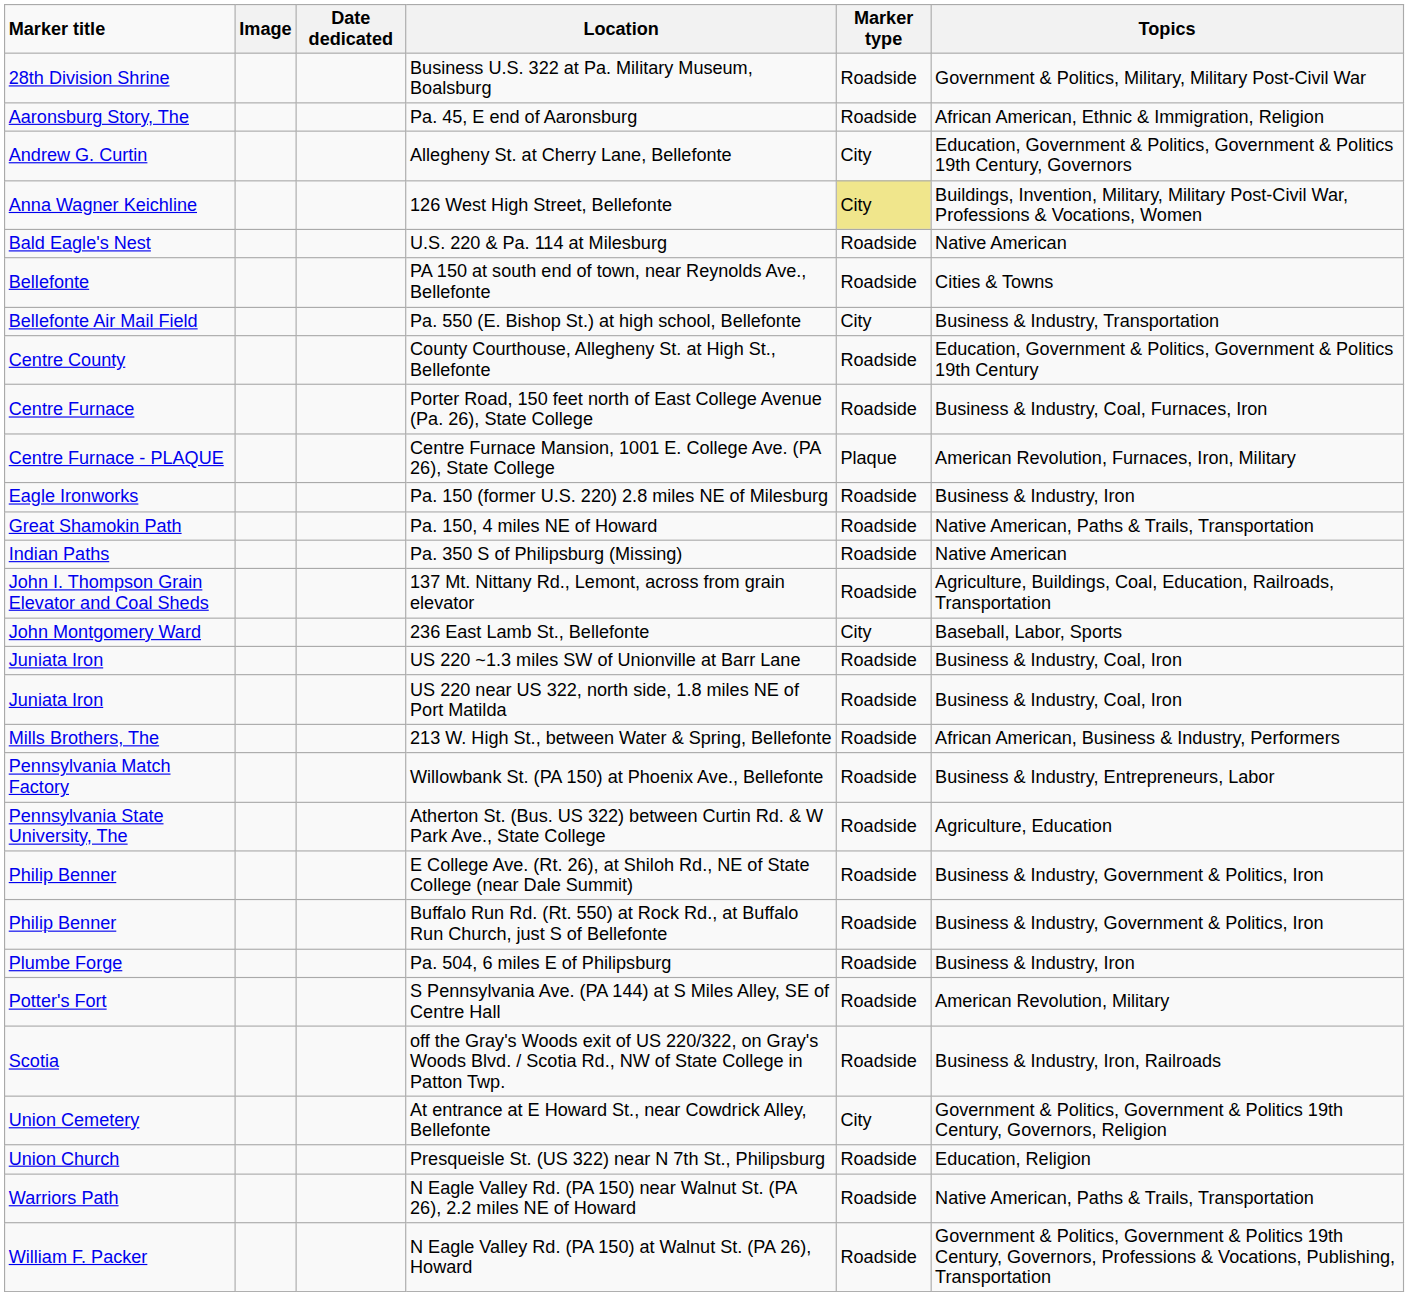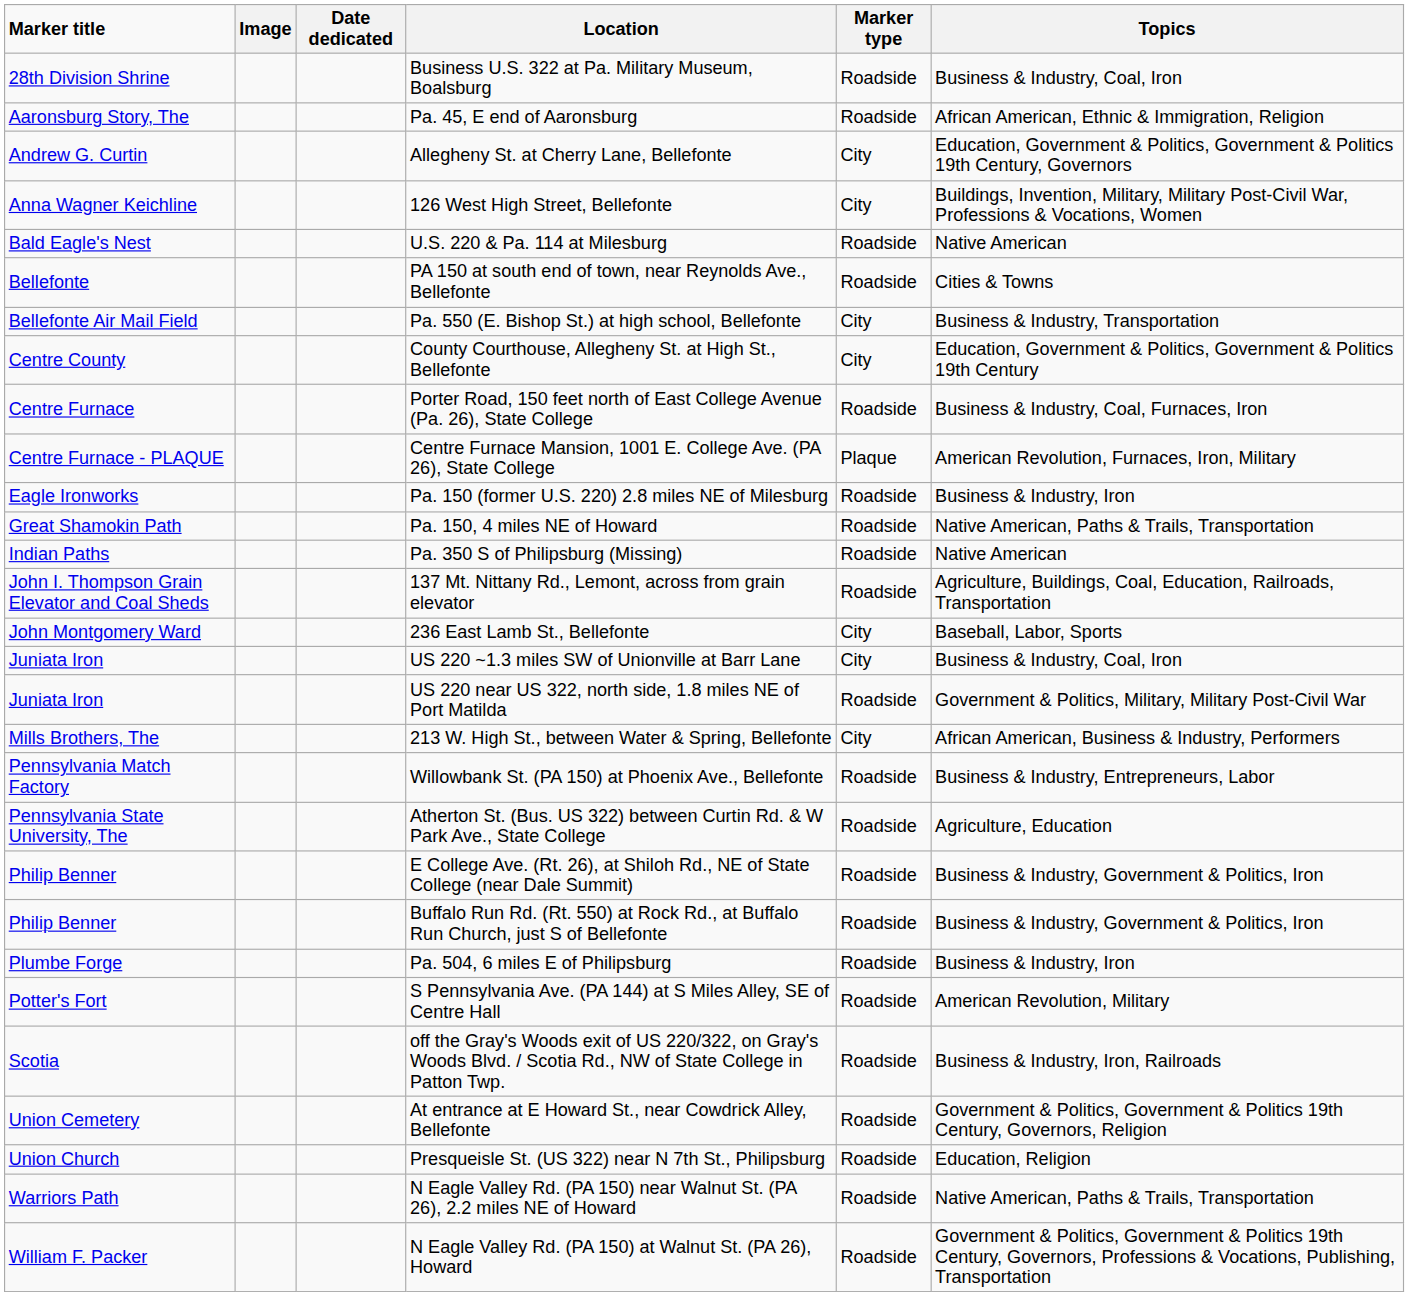Business U.S. 322 at Pa. Military Museum, Boalsburg | Topics: Government & Politics, Military, Military Post-Civil War -> Business & Industry, Coal, Iron
126 West High Street, Bellefonte | Marker type: khaki background -> no background
County Courthouse, Allegheny St. at High St., Bellefonte | Marker type: Roadside -> City
US 220 ~1.3 miles SW of Unionville at Barr Lane | Marker type: Roadside -> City
US 220 near US 322, north side, 1.8 miles NE of Port Matilda | Topics: Business & Industry, Coal, Iron -> Government & Politics, Military, Military Post-Civil War
213 W. High St., between Water & Spring, Bellefonte | Marker type: Roadside -> City
At entrance at E Howard St., near Cowdrick Alley, Bellefonte | Marker type: City -> Roadside
